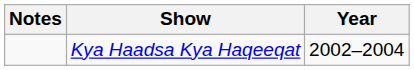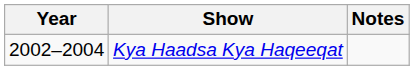columns swapped: Year <-> Notes
